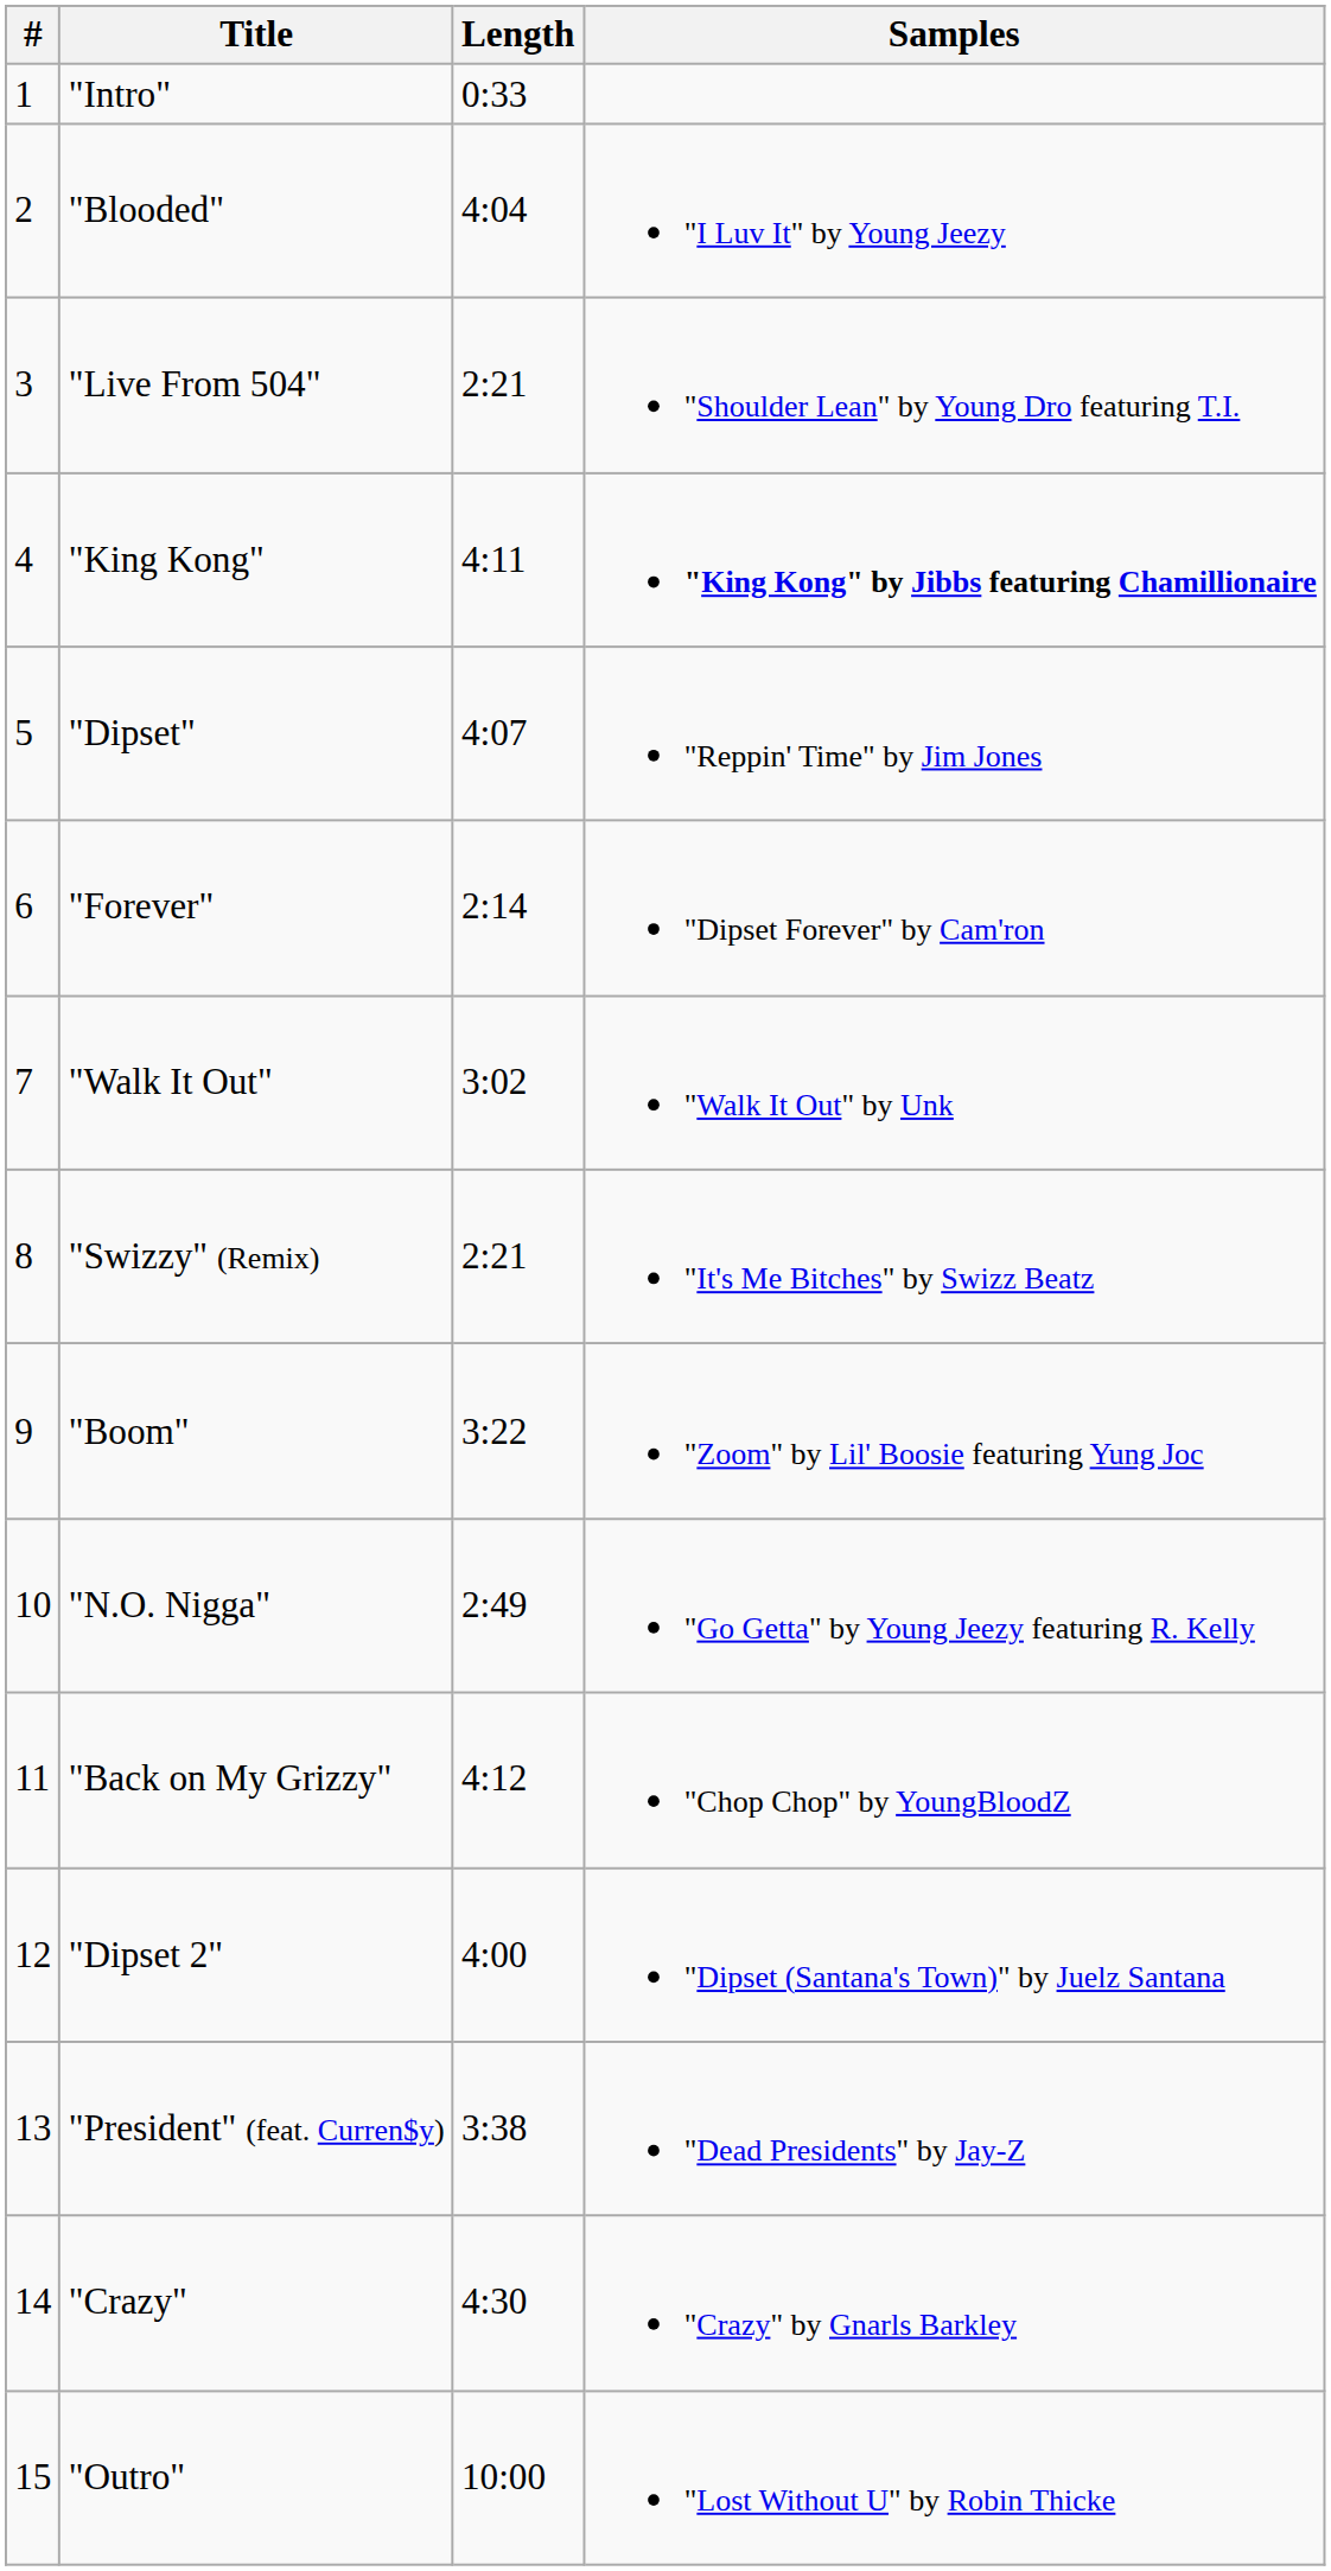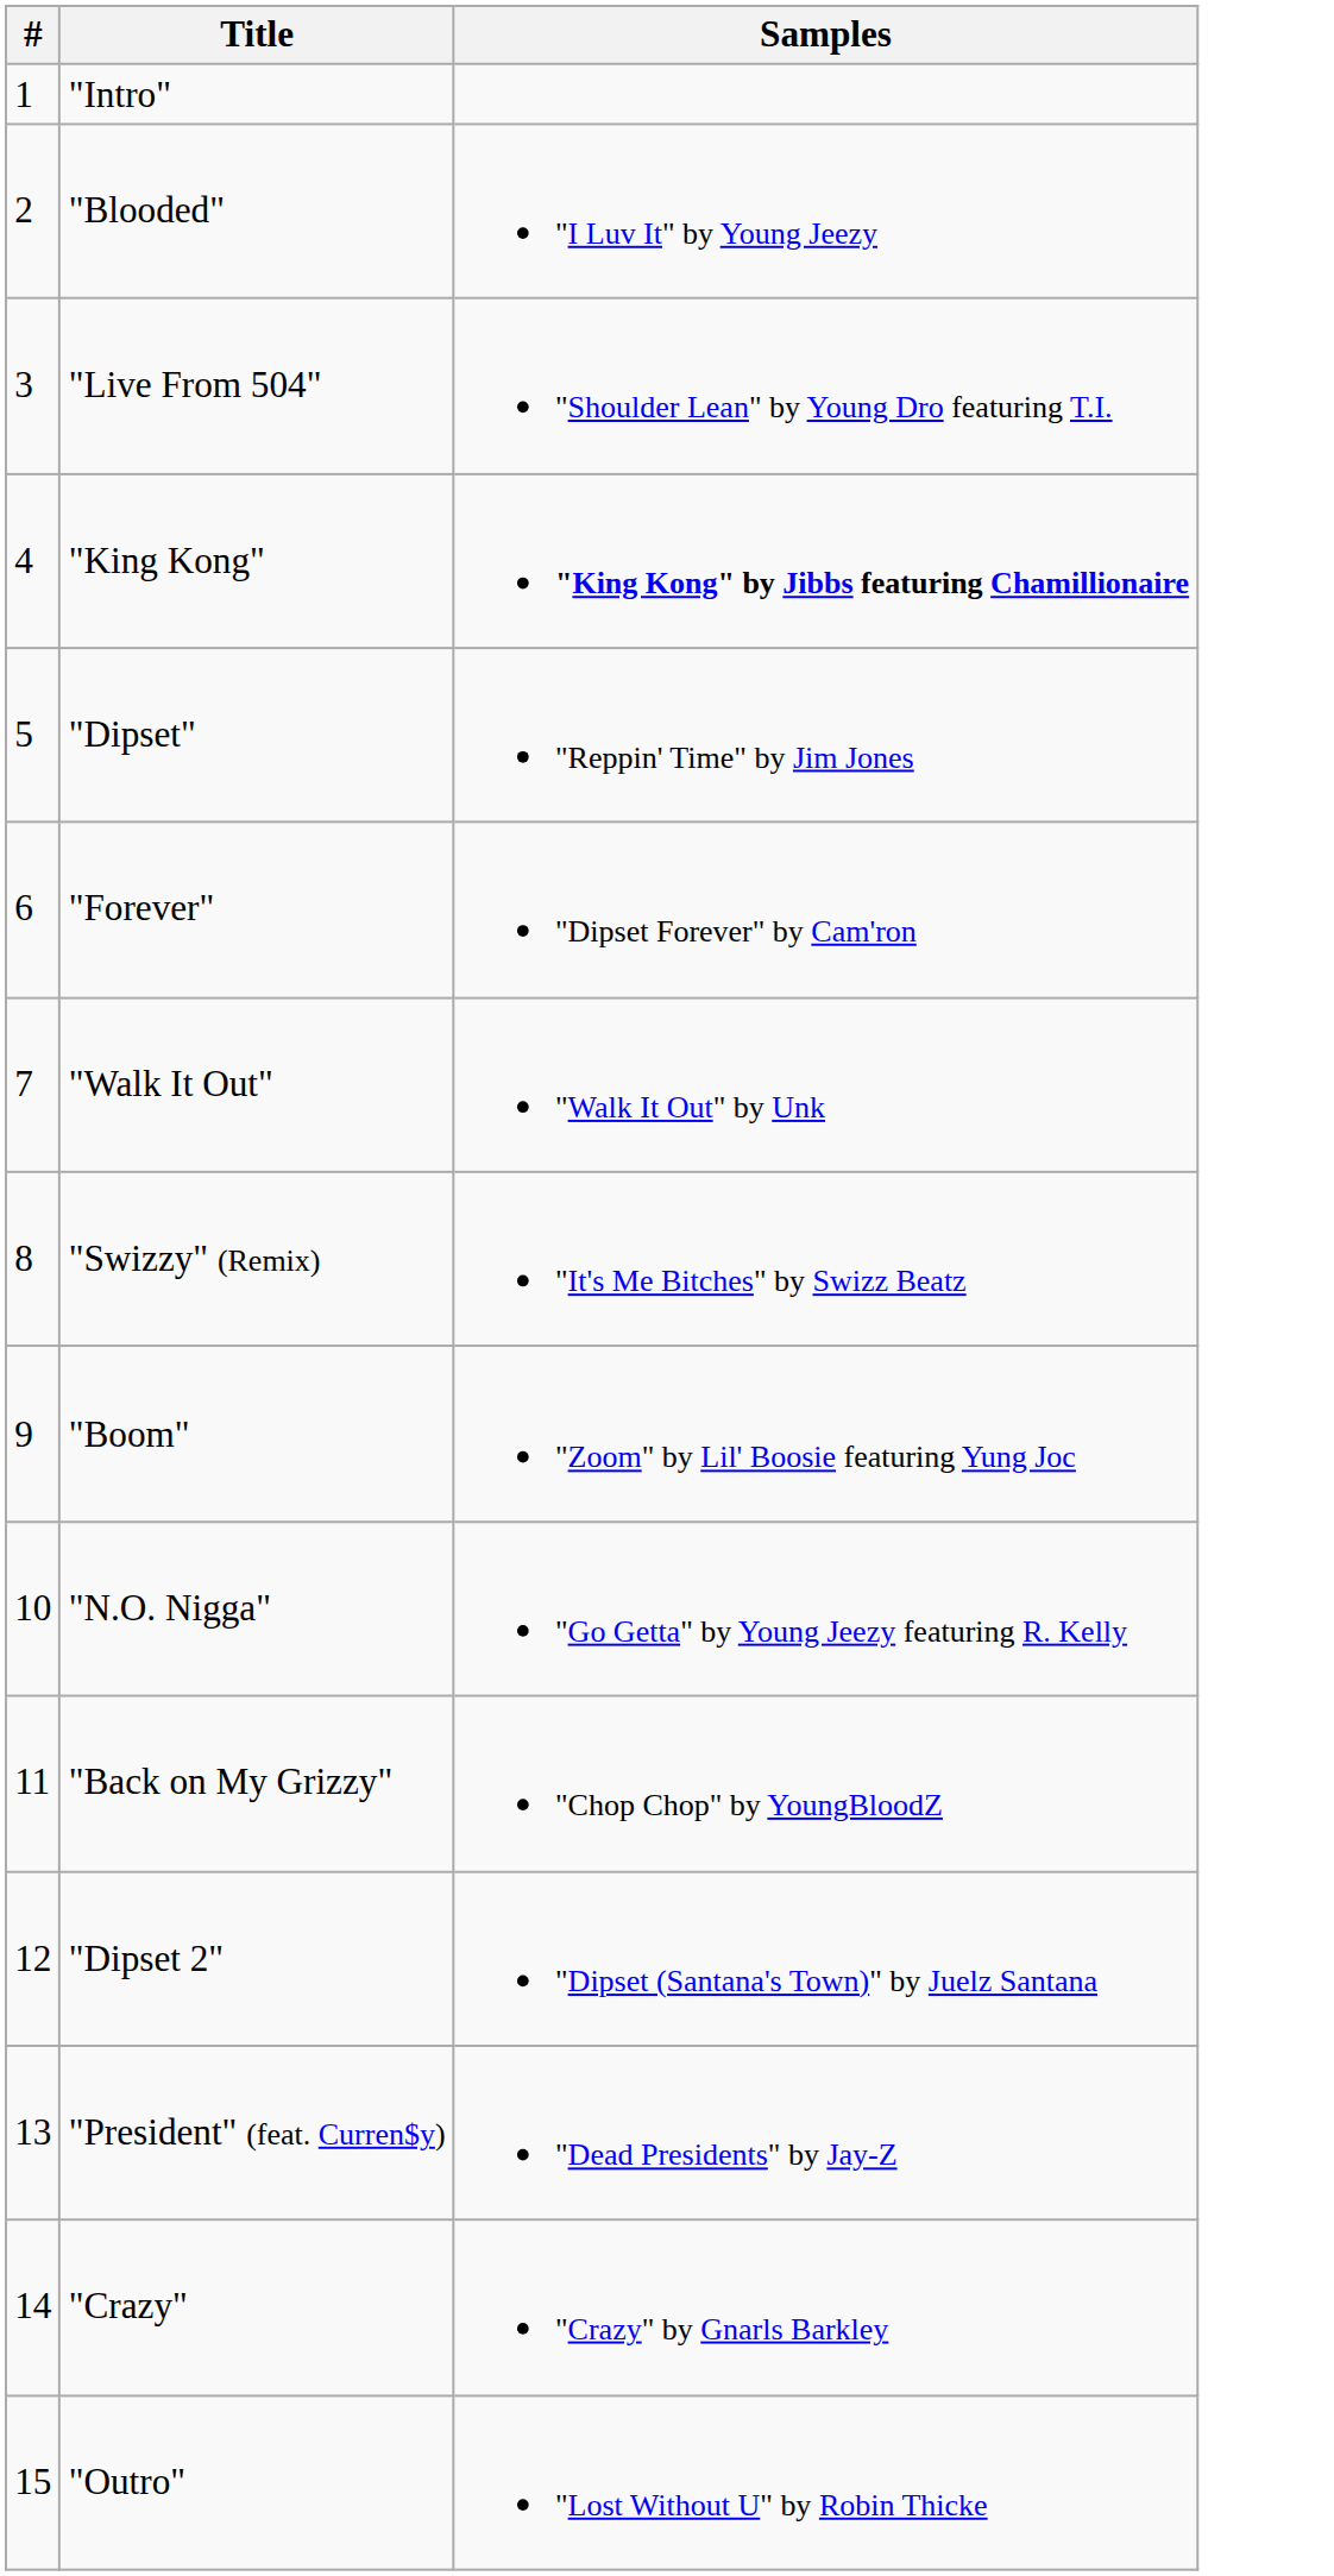- column: Length | 0:33 | 4:04 | 2:21 | 4:11 | 4:07 | 2:14 | 3:02 | 2:21 | 3:22 | 2:49 | 4:12 | 4:00 | 3:38 | 4:30 | 10:00
